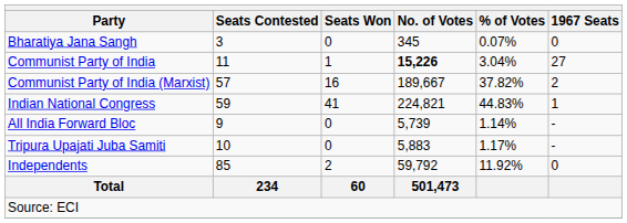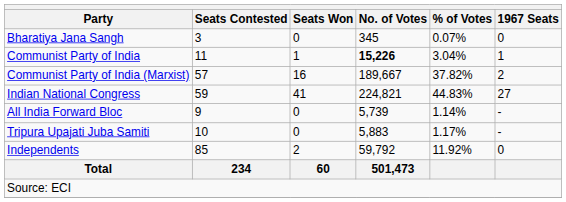Communist Party of India | 1967 Seats: 27 -> 1
Indian National Congress | 1967 Seats: 1 -> 27
